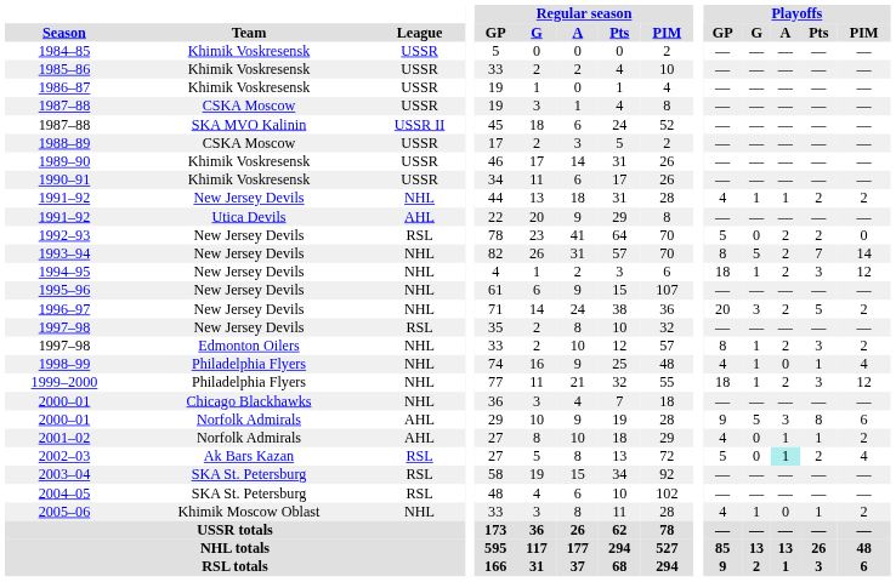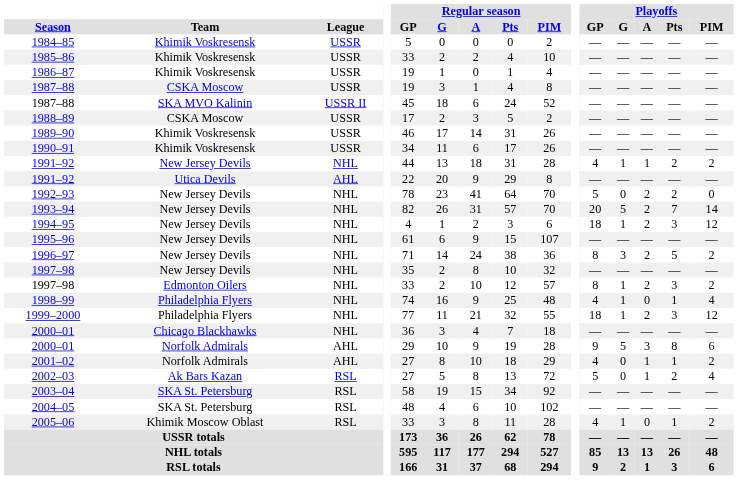1992–93 | League: RSL -> NHL
1993–94 | Playoffs / GP: 8 -> 20
1996–97 | Playoffs / GP: 20 -> 8
1997–98 / New Jersey Devils | League: RSL -> NHL
2002–03 | Playoffs / A: paleturquoise background -> no background
2005–06 | League: NHL -> RSL
